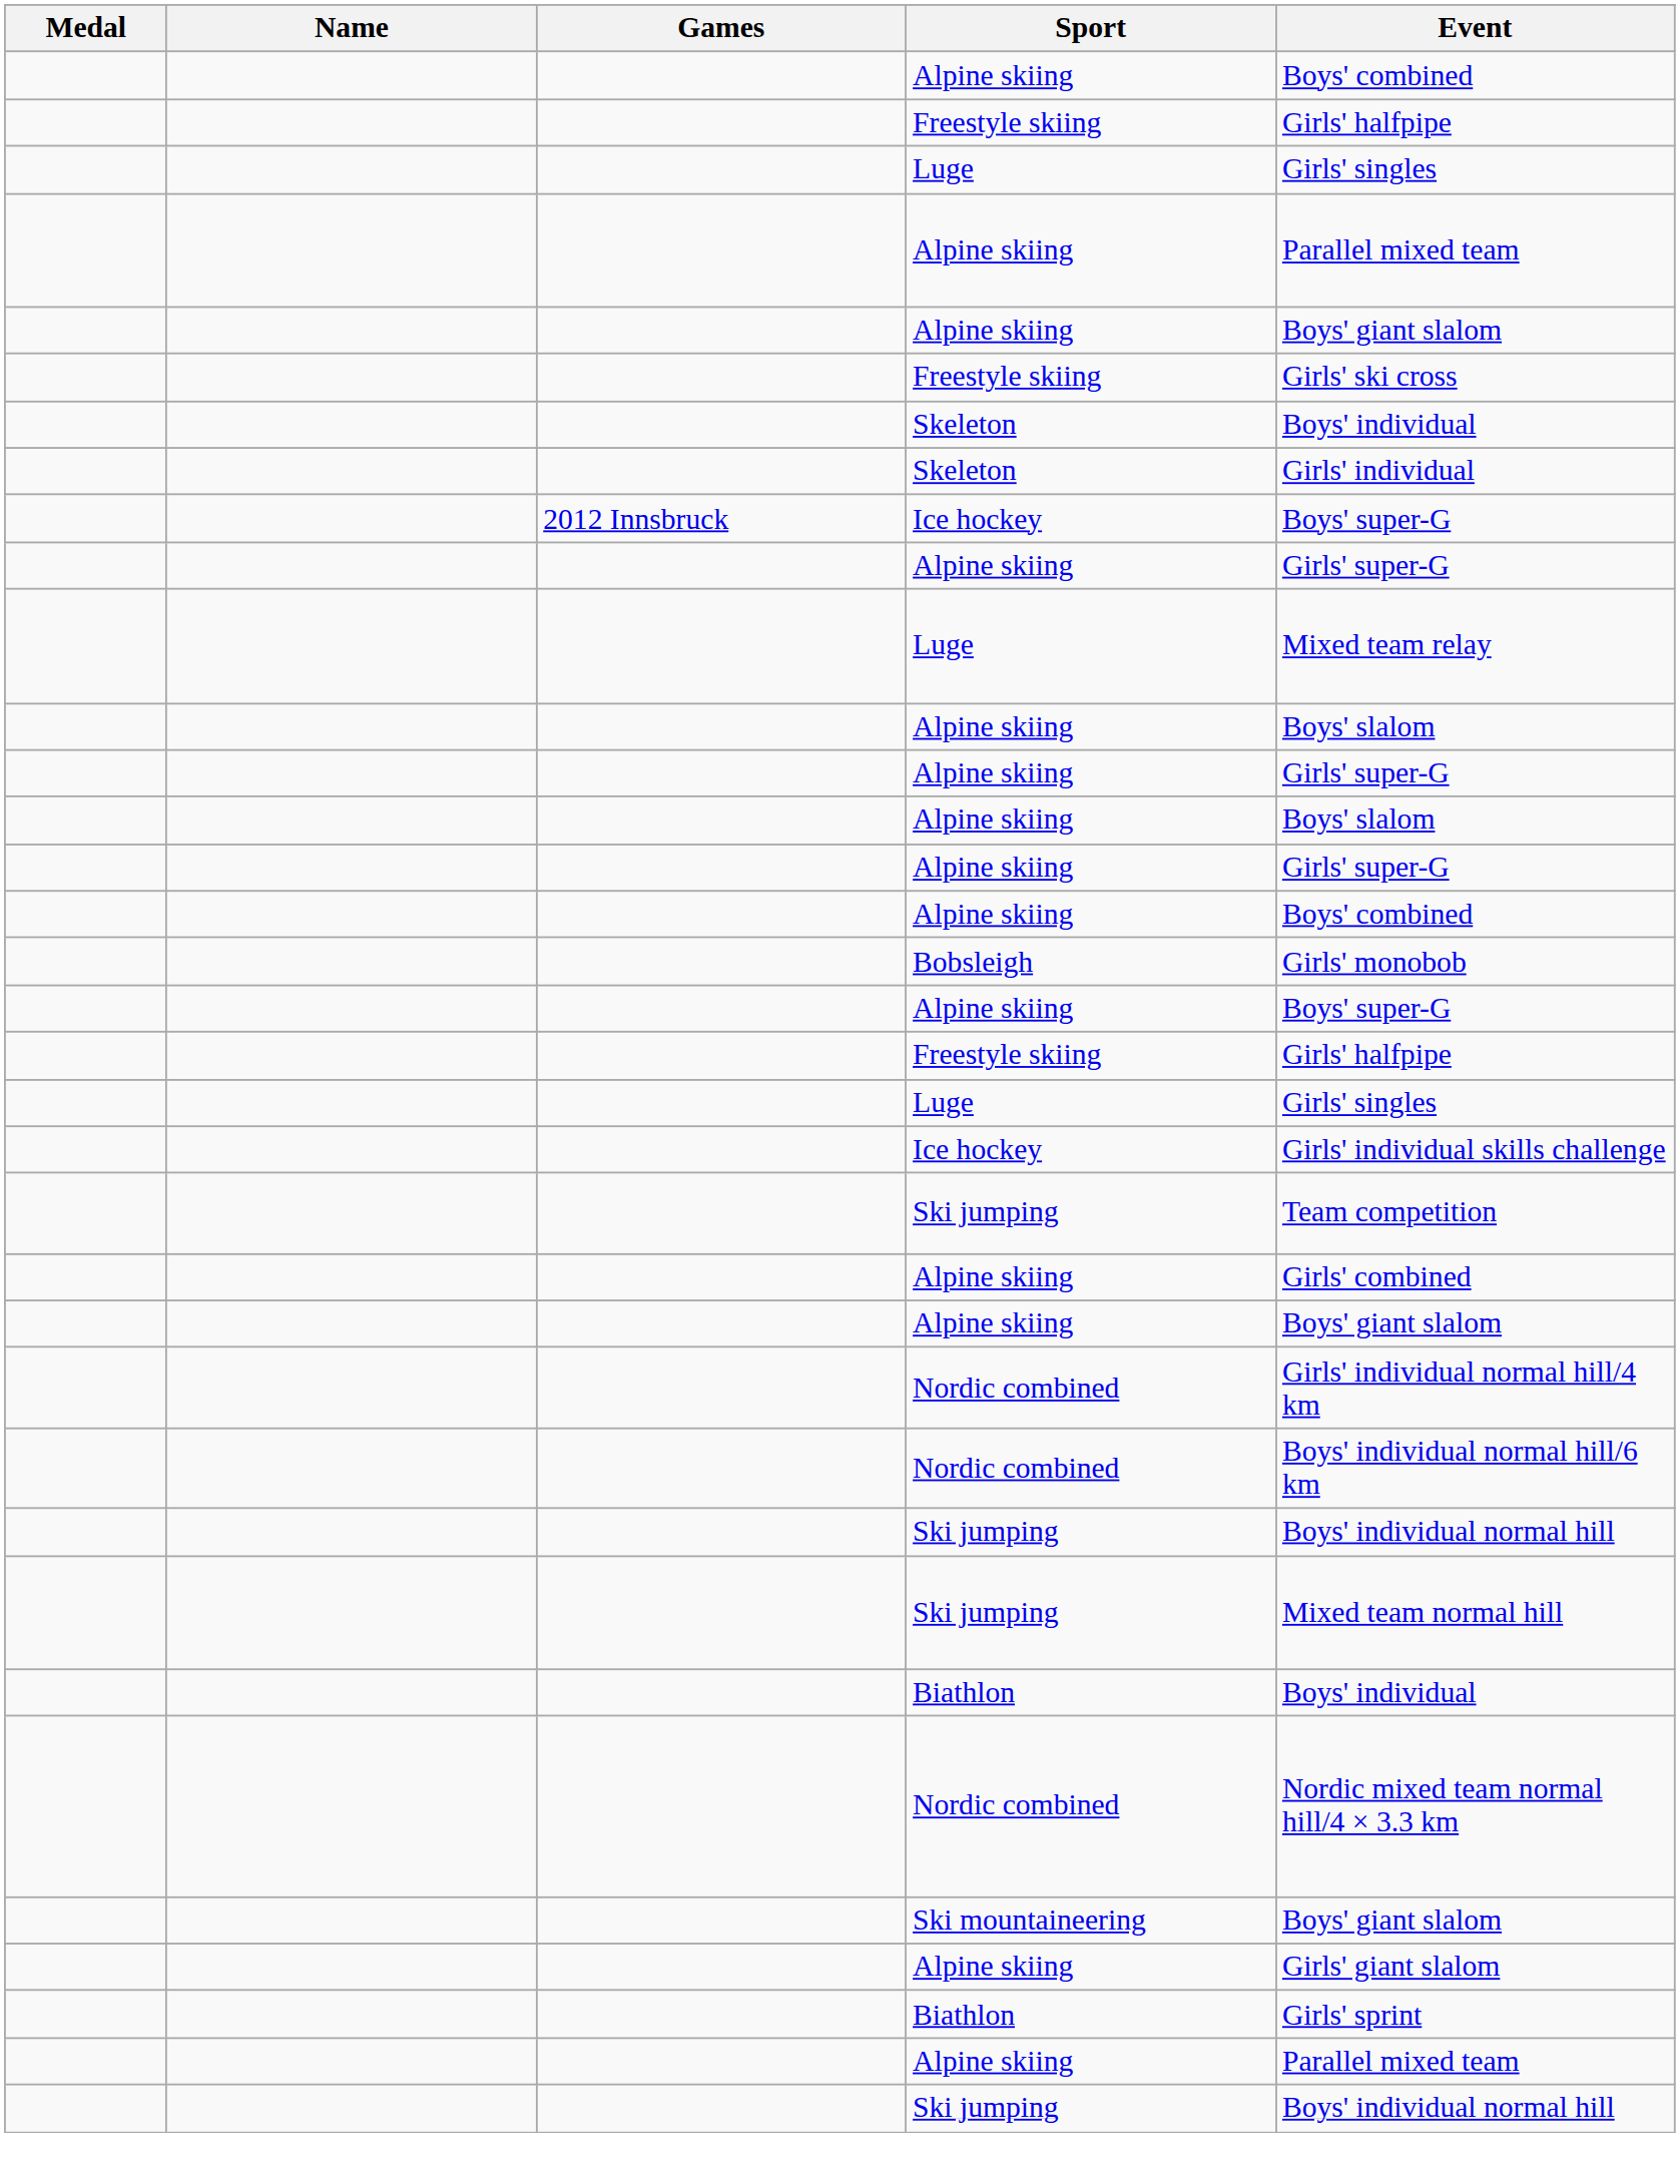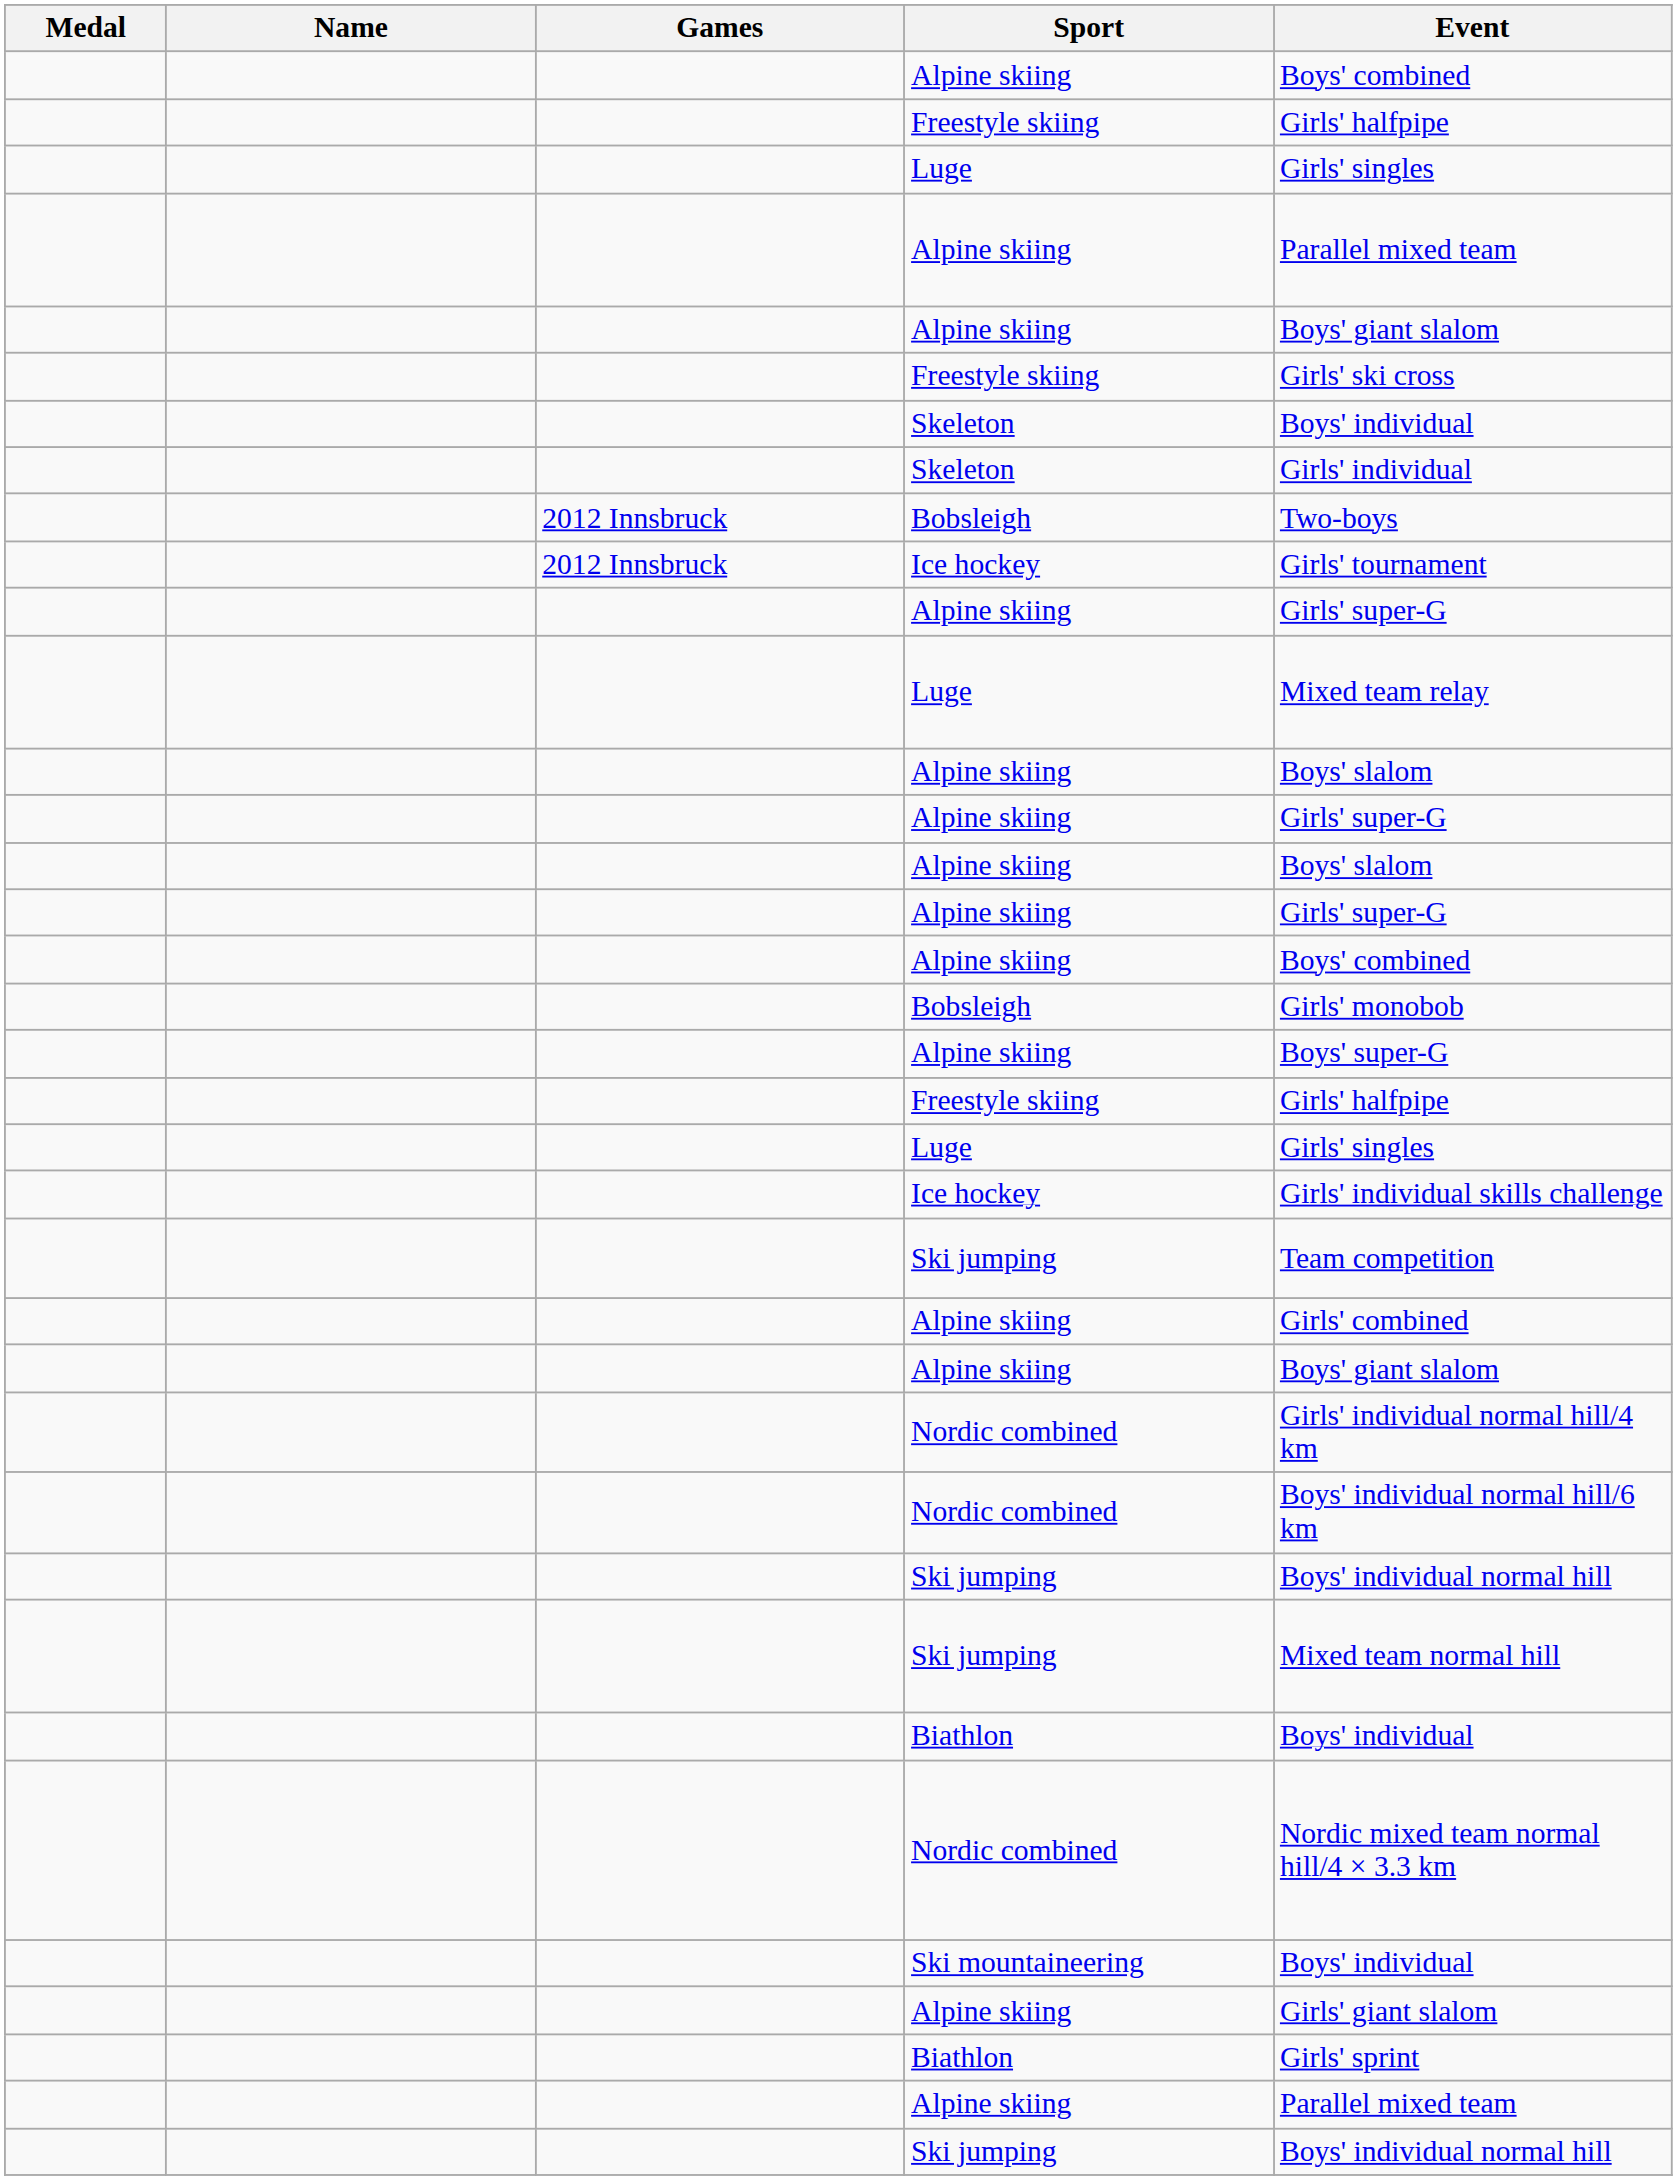+ row: 2012 Innsbruck | Bobsleigh | Two-boys
2012 Innsbruck / Ice hockey | Event: Boys' super-G -> Girls' tournament
Ski mountaineering | Event: Boys' giant slalom -> Boys' individual
